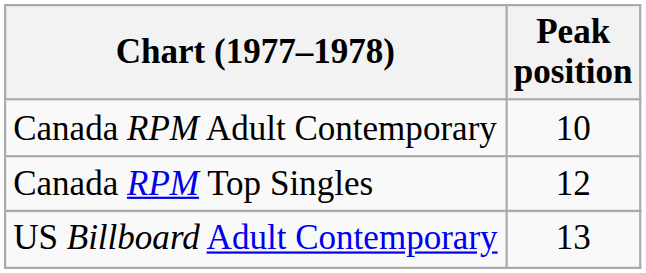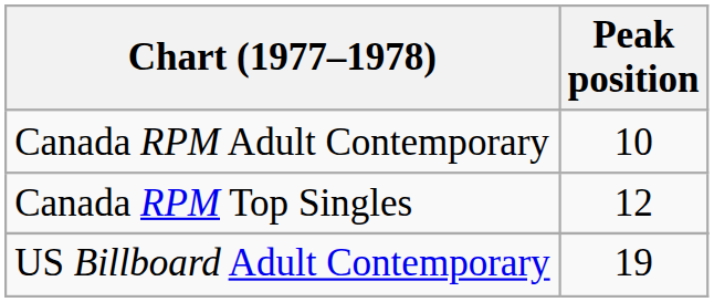US Billboard Adult Contemporary | Peak position: 13 -> 19
